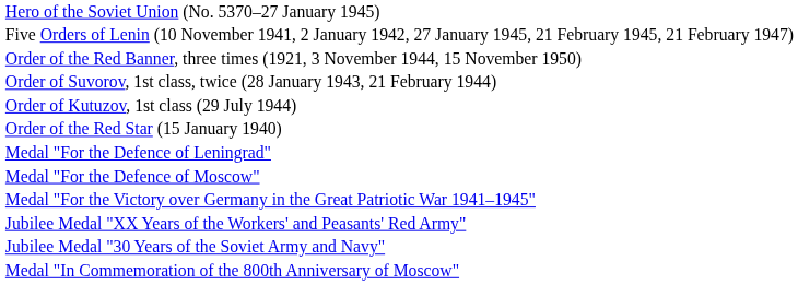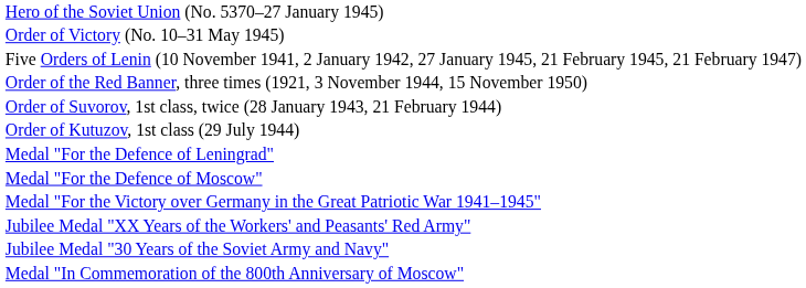+ row: Order of Victory (No. 10–31 May 1945)
- row: Order of the Red Star (15 January 1940)
